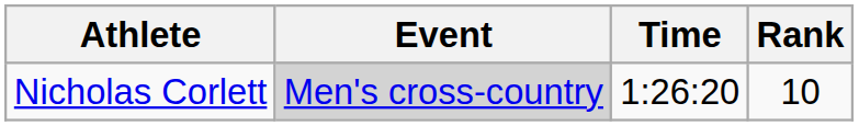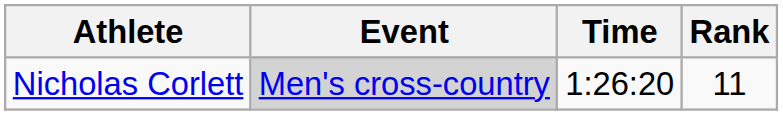Nicholas Corlett | Rank: 10 -> 11
